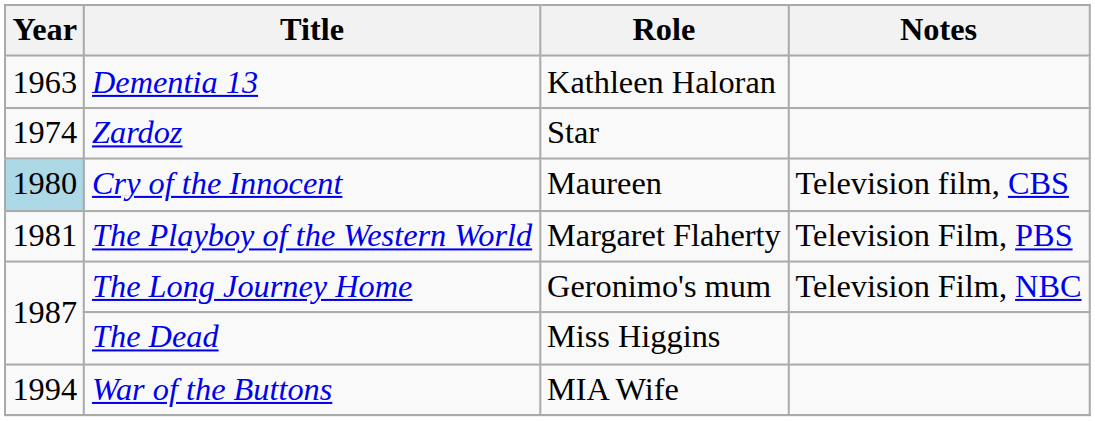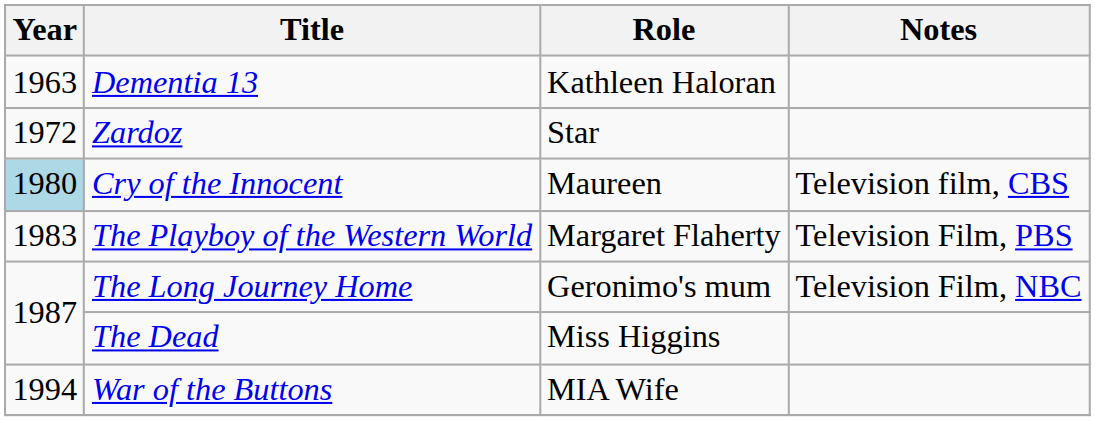Zardoz | Year: 1974 -> 1972
The Playboy of the Western World | Year: 1981 -> 1983
